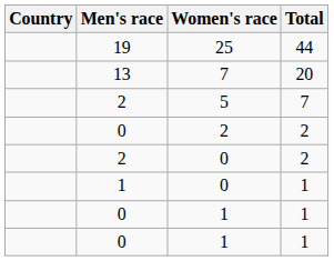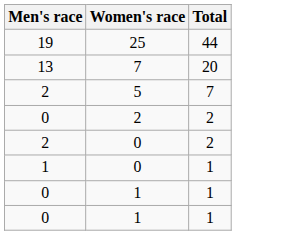- column: Country
